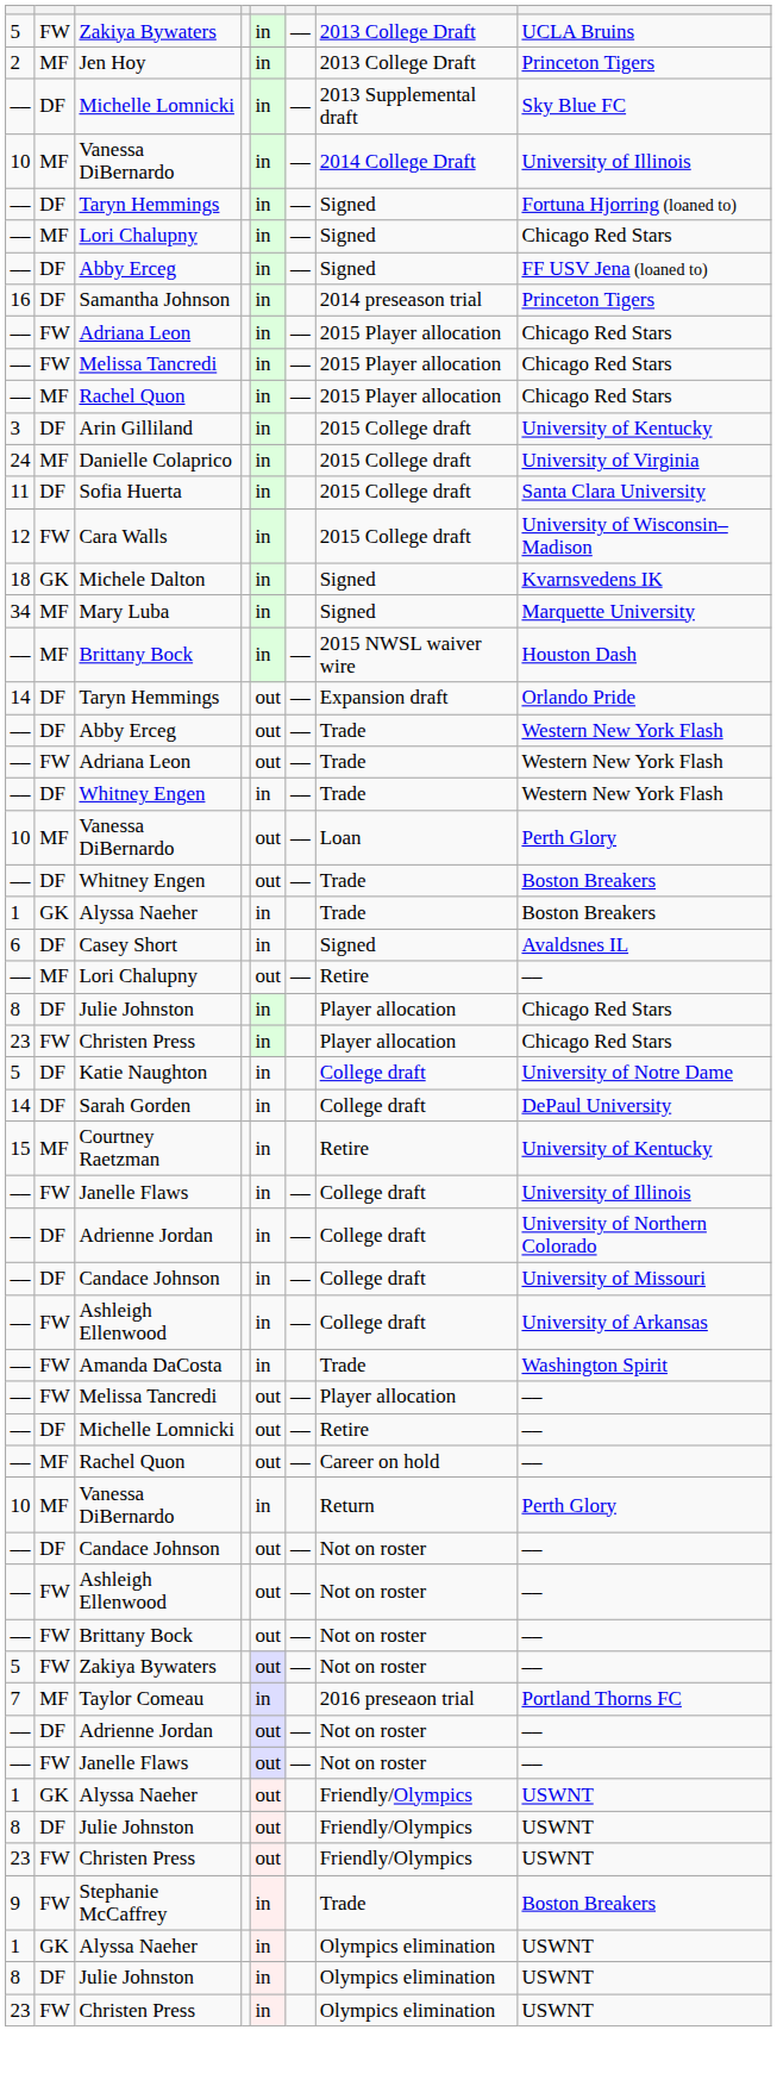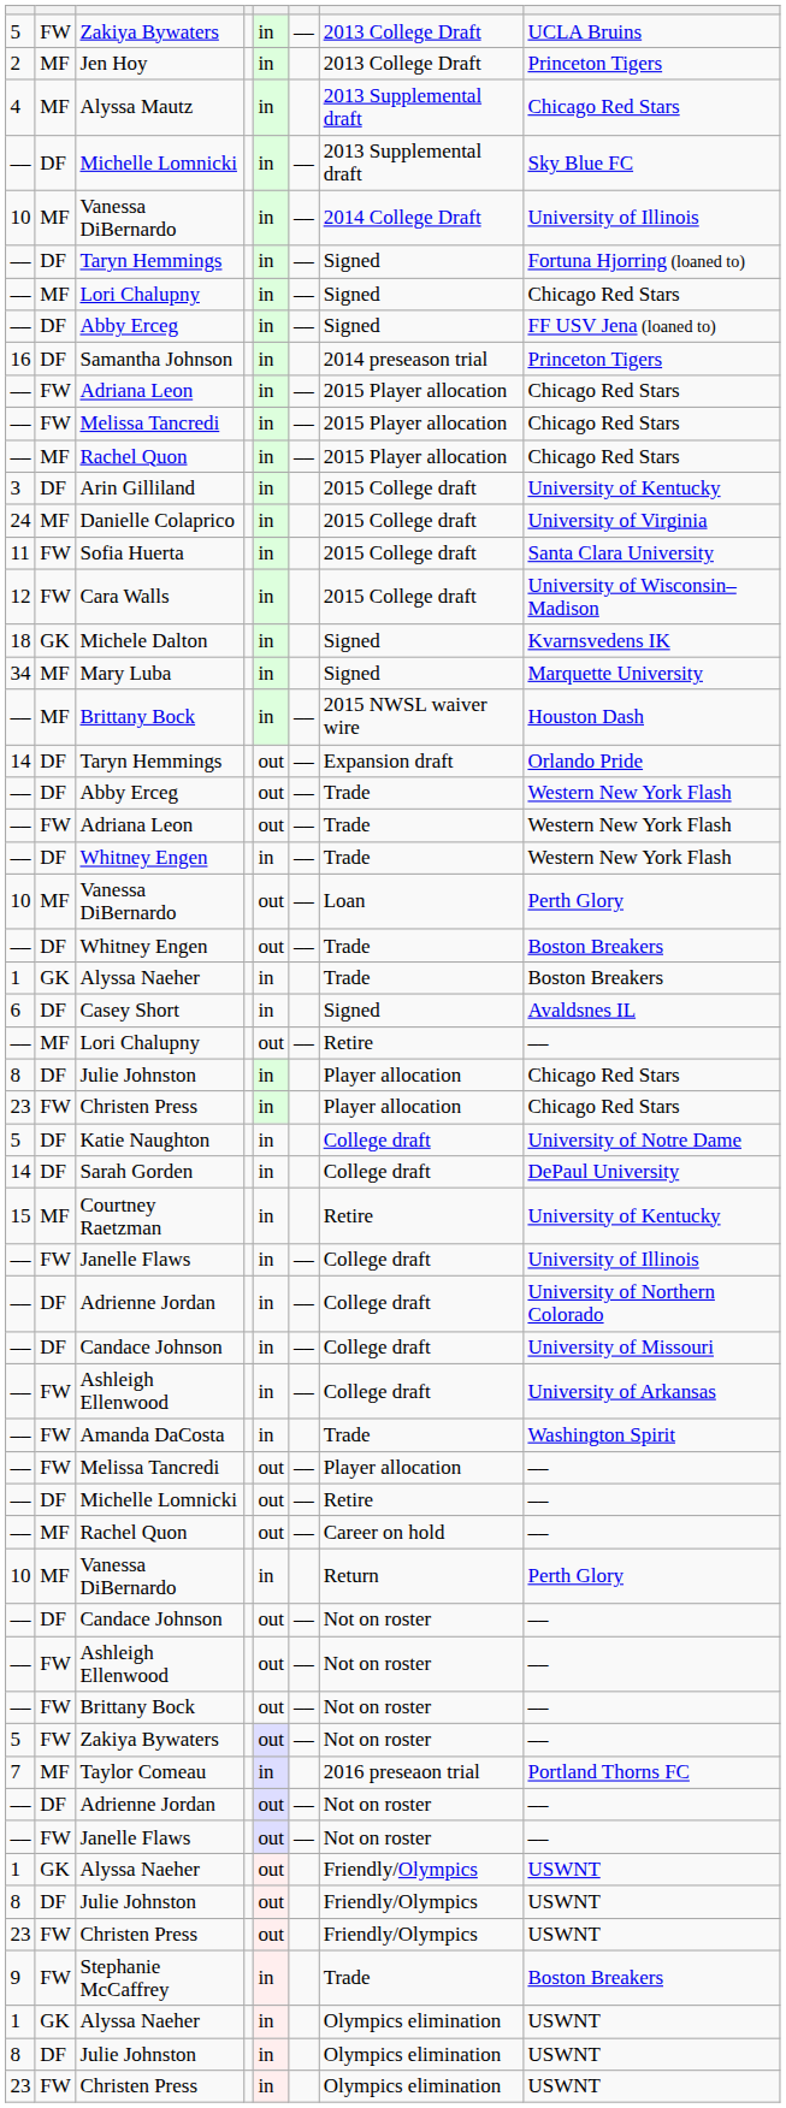+ row: 4 | MF | Alyssa Mautz | in | 2013 Supplemental draft | Chicago Red Stars
Sofia Huerta | column 2: DF -> FW
